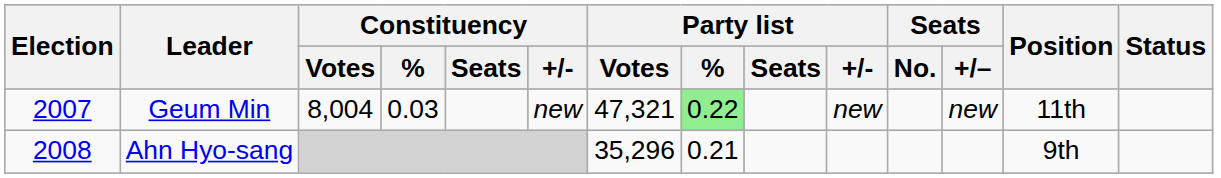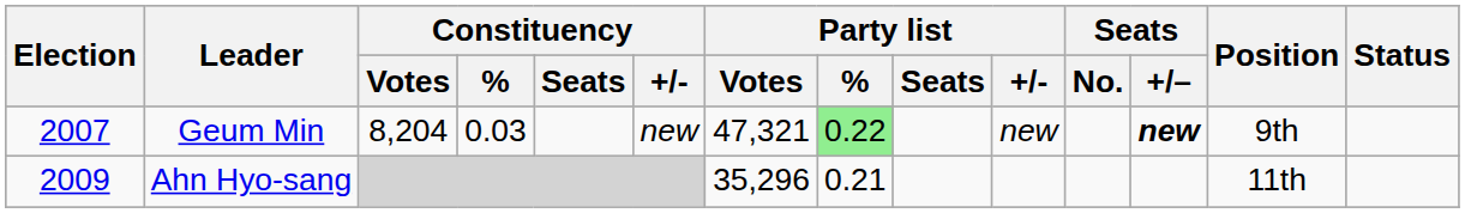Geum Min | Constituency / Votes: 8,004 -> 8,204
Geum Min | Seats / +/–: normal -> bold
Geum Min | Position: 11th -> 9th
Ahn Hyo-sang | Election: 2008 -> 2009
Ahn Hyo-sang | Position: 9th -> 11th
